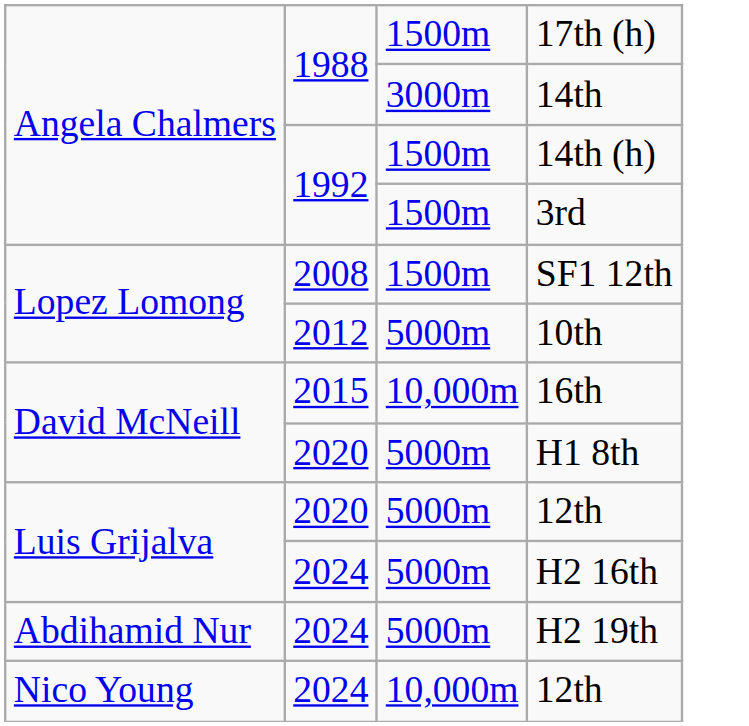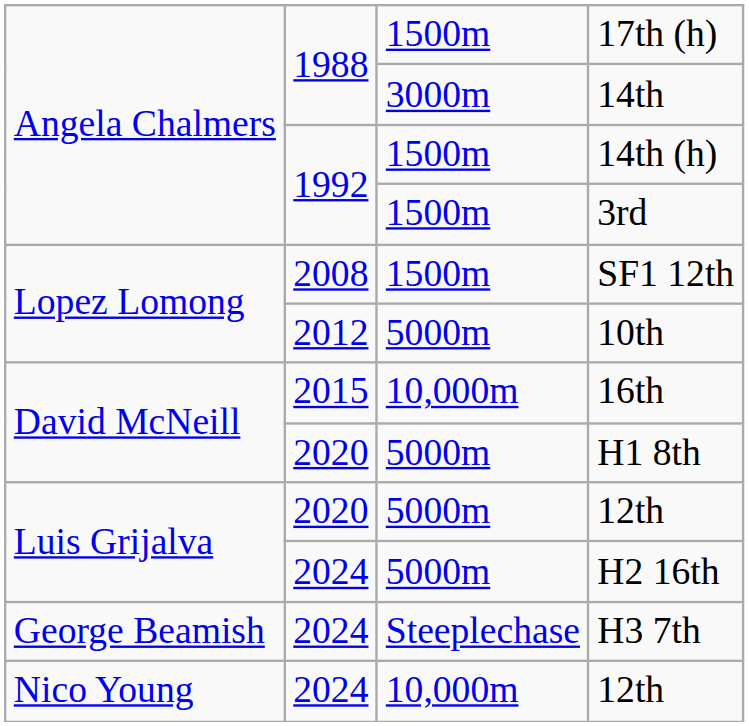+ row: George Beamish | 2024 | Steeplechase | H3 7th
- row: Abdihamid Nur | 2024 | 5000m | H2 19th
